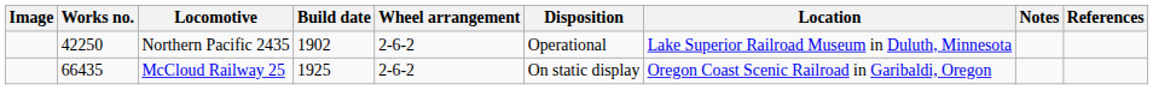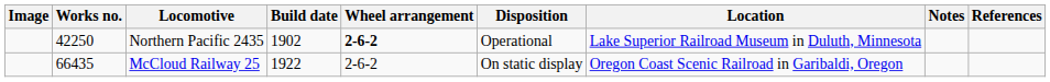Northern Pacific 2435 | Wheel arrangement: normal -> bold
McCloud Railway 25 | Build date: 1925 -> 1922
